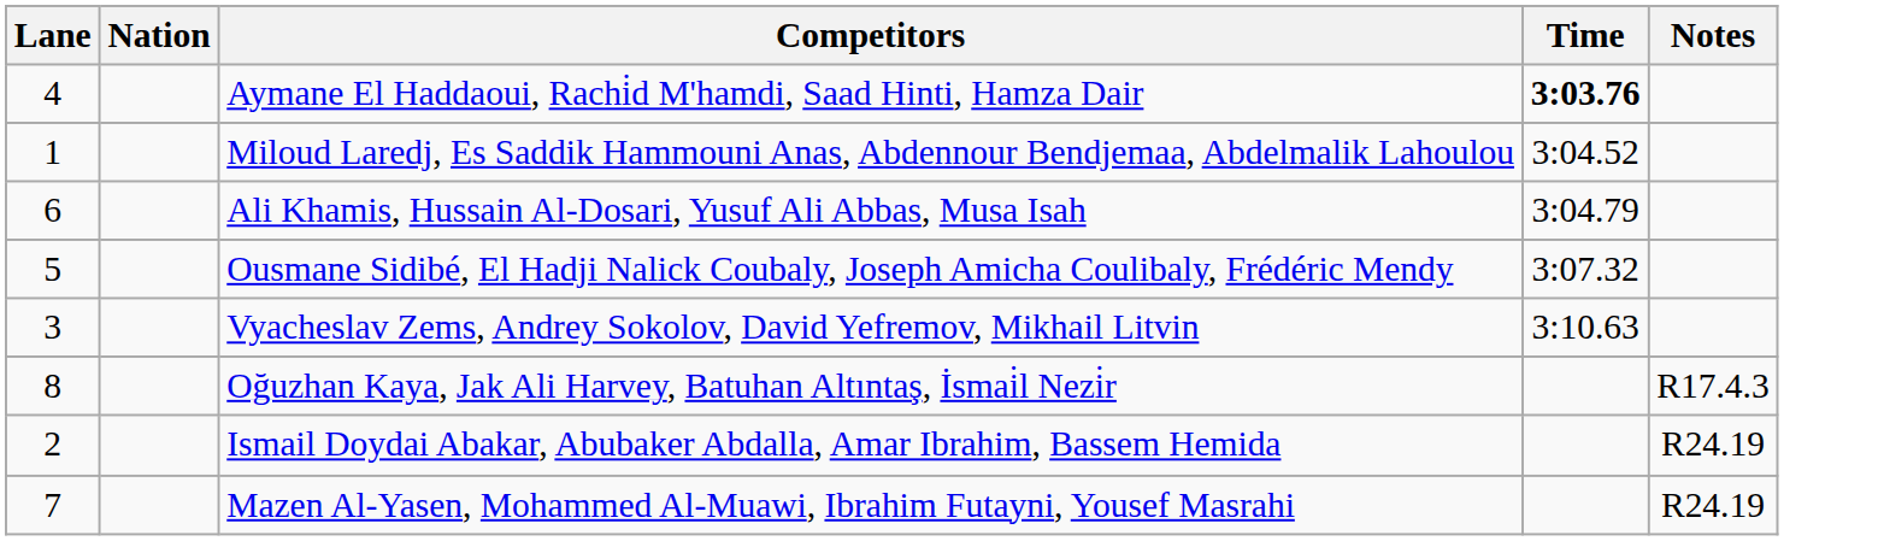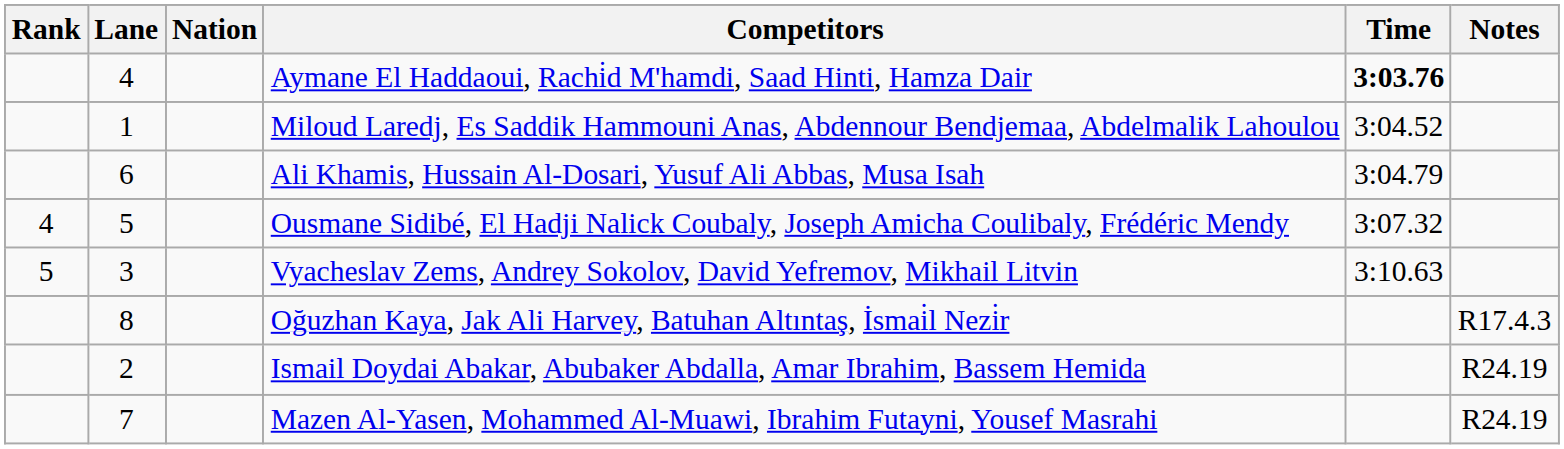+ column: Rank | 4 | 5
